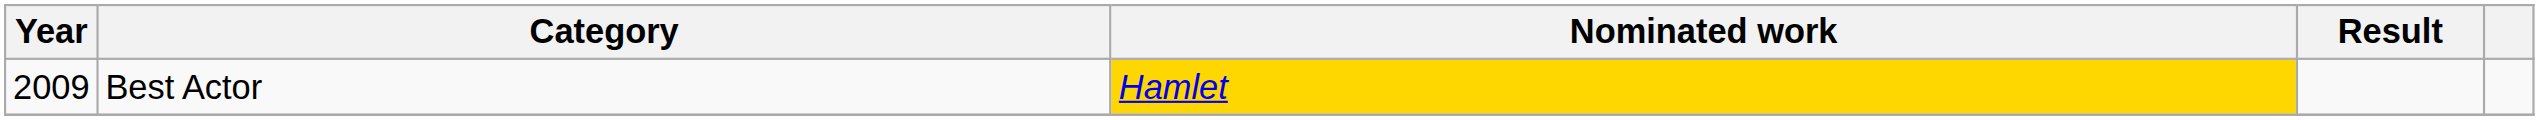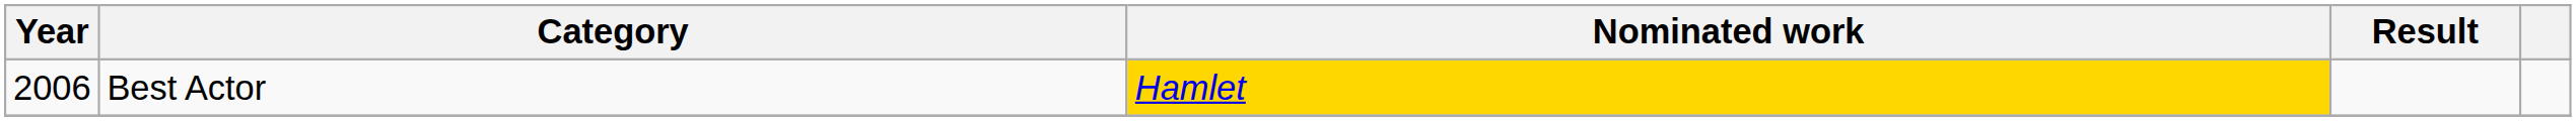Best Actor | Year: 2009 -> 2006
